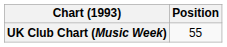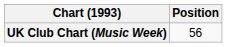UK Club Chart (Music Week) | Position: 55 -> 56
